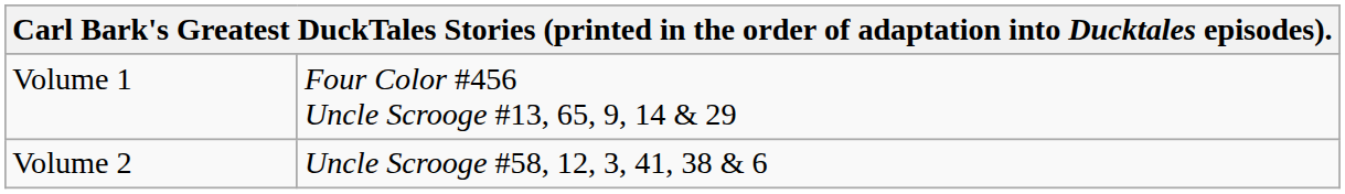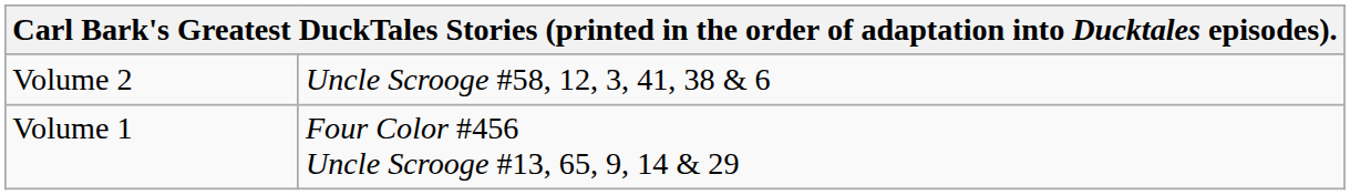rows swapped: Volume 1 <-> Volume 2
